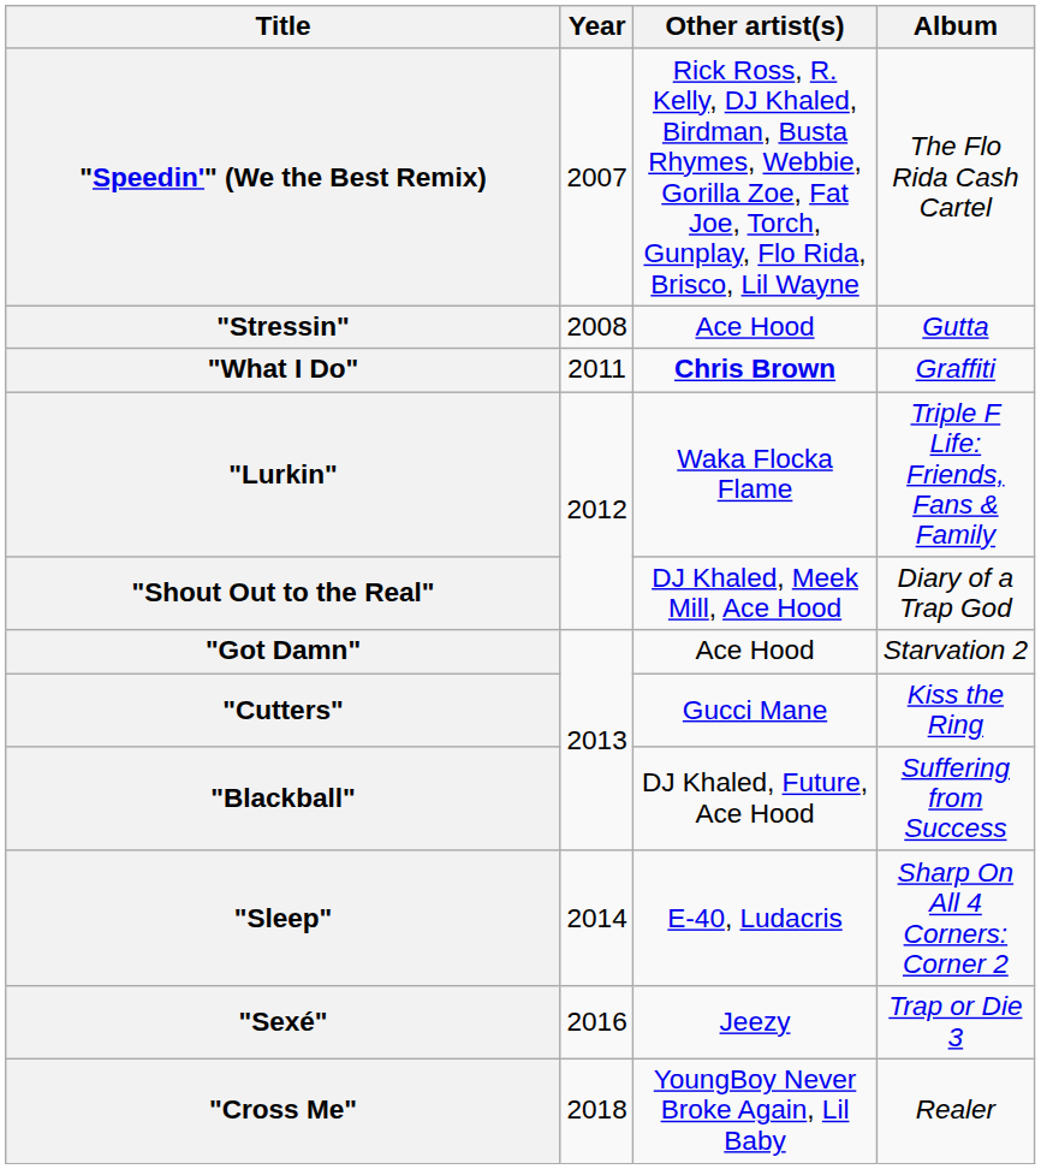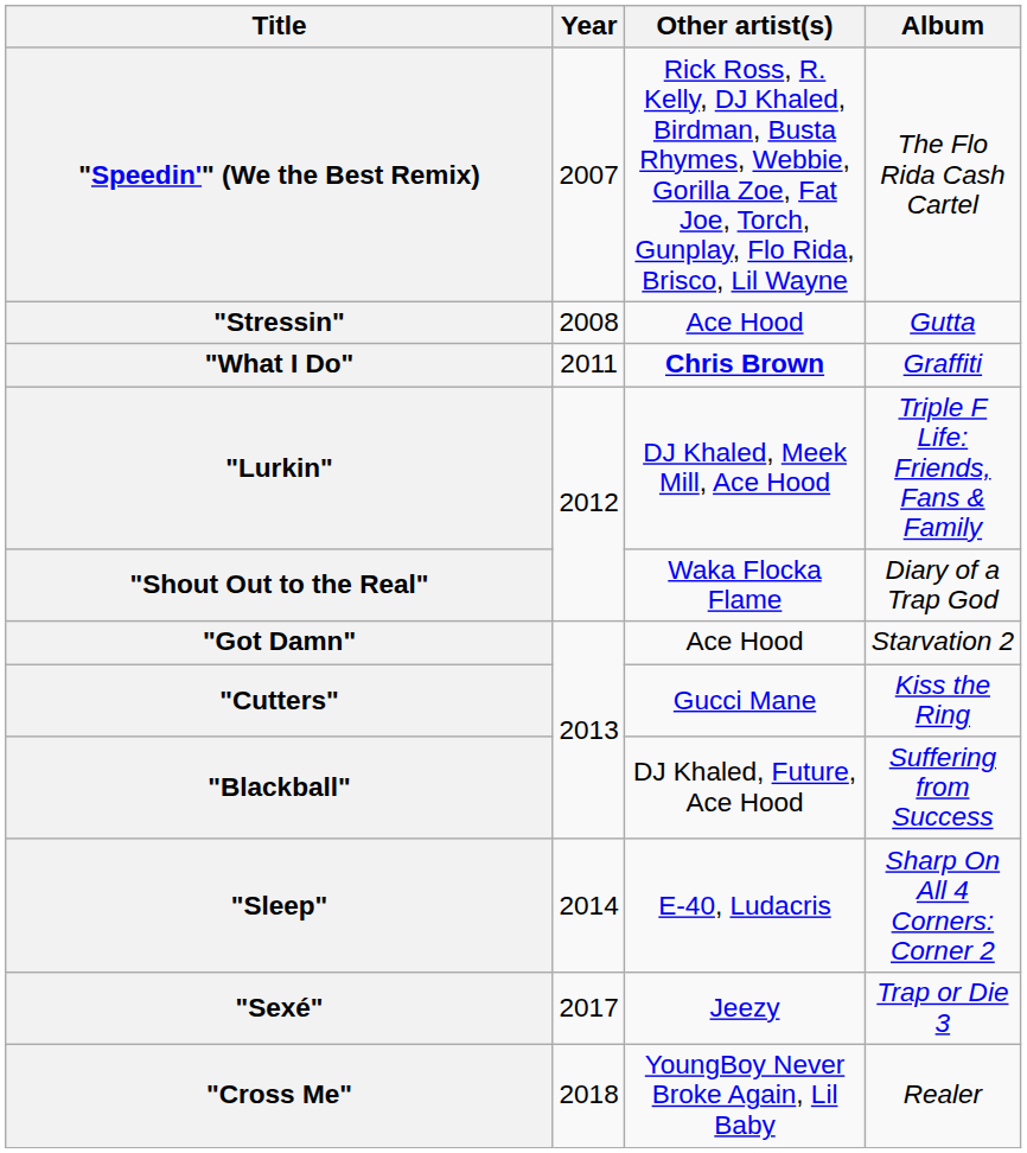"Lurkin" | Other artist(s): Waka Flocka Flame -> DJ Khaled, Meek Mill, Ace Hood
"Shout Out to the Real" | Other artist(s): DJ Khaled, Meek Mill, Ace Hood -> Waka Flocka Flame
"Sexé" | Year: 2016 -> 2017
